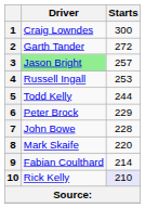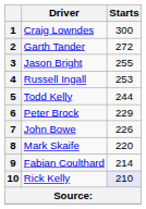3 | Driver: lightgreen background -> no background
3 | Starts: 257 -> 255
7 | Starts: 228 -> 226
